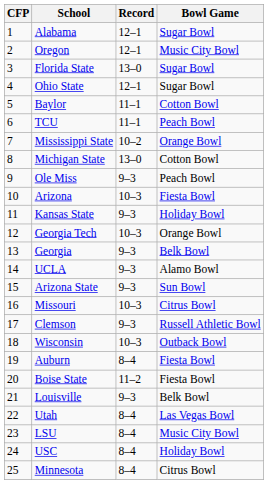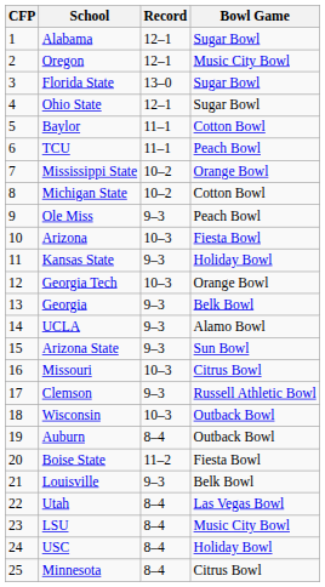Michigan State | Record: 13–0 -> 10–2
Auburn | Bowl Game: Fiesta Bowl -> Outback Bowl
